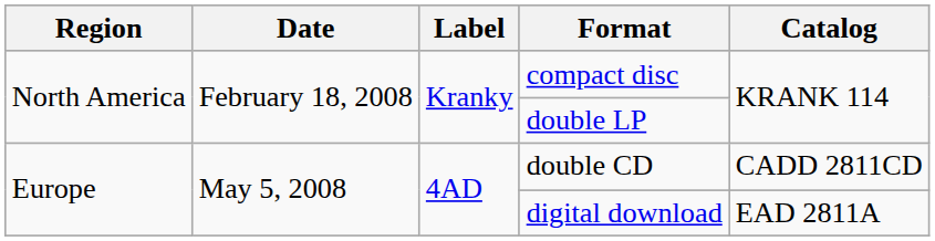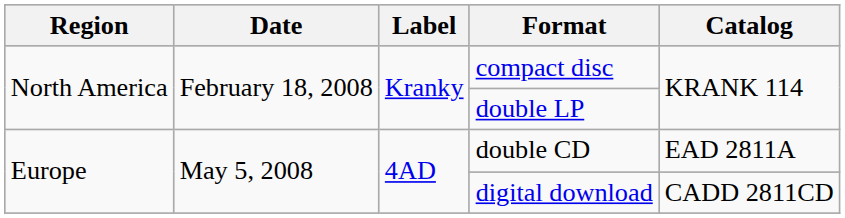double CD | Catalog: CADD 2811CD -> EAD 2811A
digital download | Catalog: EAD 2811A -> CADD 2811CD
